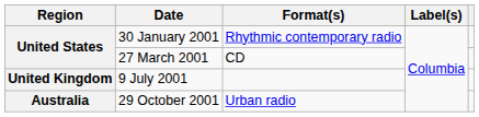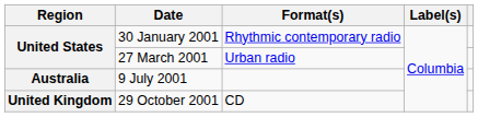27 March 2001 | Format(s): CD -> Urban radio
9 July 2001 | Region: United Kingdom -> Australia
29 October 2001 | Region: Australia -> United Kingdom
29 October 2001 | Format(s): Urban radio -> CD
